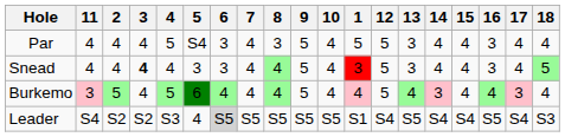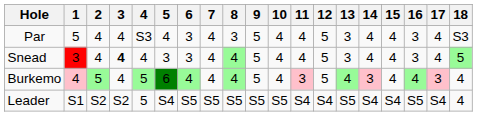columns swapped: 1 <-> 11
Par | 4: 5 -> S3
Par | 5: S4 -> 4
Par | 18: 4 -> S3
Leader | 4: S3 -> 5
Leader | 5: 4 -> S4
Leader | 6: lightgrey background -> no background
Leader | 18: S3 -> 4
